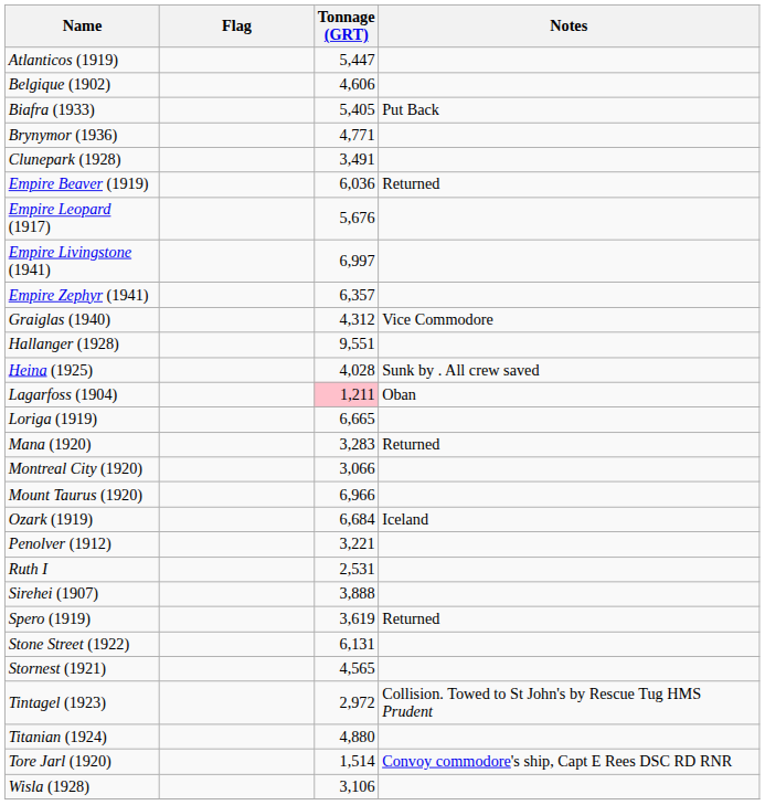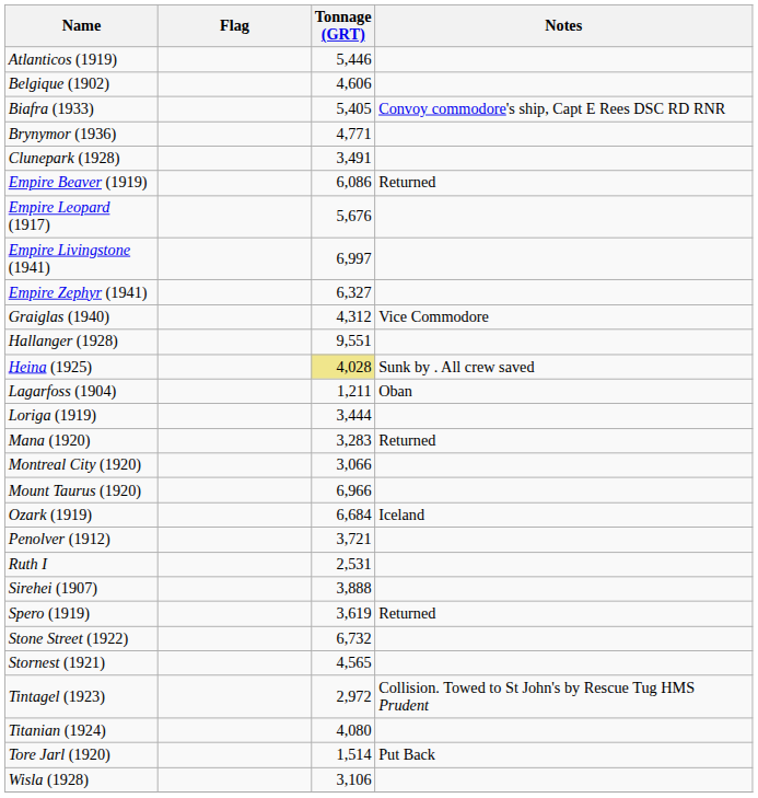Atlanticos (1919) | Tonnage (GRT): 5,447 -> 5,446
Biafra (1933) | Notes: Put Back -> Convoy commodore's ship, Capt E Rees DSC RD RNR
Empire Beaver (1919) | Tonnage (GRT): 6,036 -> 6,086
Empire Zephyr (1941) | Tonnage (GRT): 6,357 -> 6,327
Heina (1925) | Tonnage (GRT): no background -> khaki background
Lagarfoss (1904) | Tonnage (GRT): pink background -> no background
Loriga (1919) | Tonnage (GRT): 6,665 -> 3,444
Penolver (1912) | Tonnage (GRT): 3,221 -> 3,721
Stone Street (1922) | Tonnage (GRT): 6,131 -> 6,732
Titanian (1924) | Tonnage (GRT): 4,880 -> 4,080
Tore Jarl (1920) | Notes: Convoy commodore's ship, Capt E Rees DSC RD RNR -> Put Back
